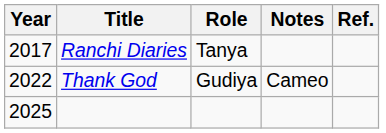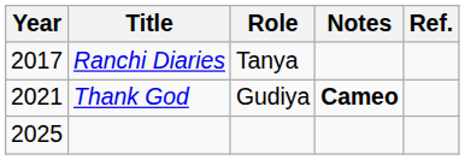Thank God | Year: 2022 -> 2021
Thank God | Notes: normal -> bold
